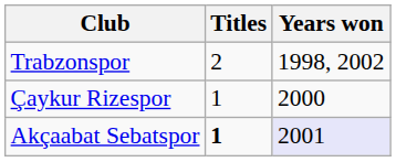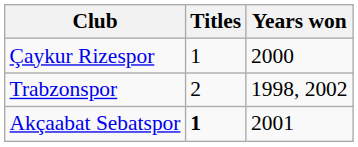rows swapped: Trabzonspor <-> Çaykur Rizespor
Akçaabat Sebatspor | Years won: lavender background -> no background
